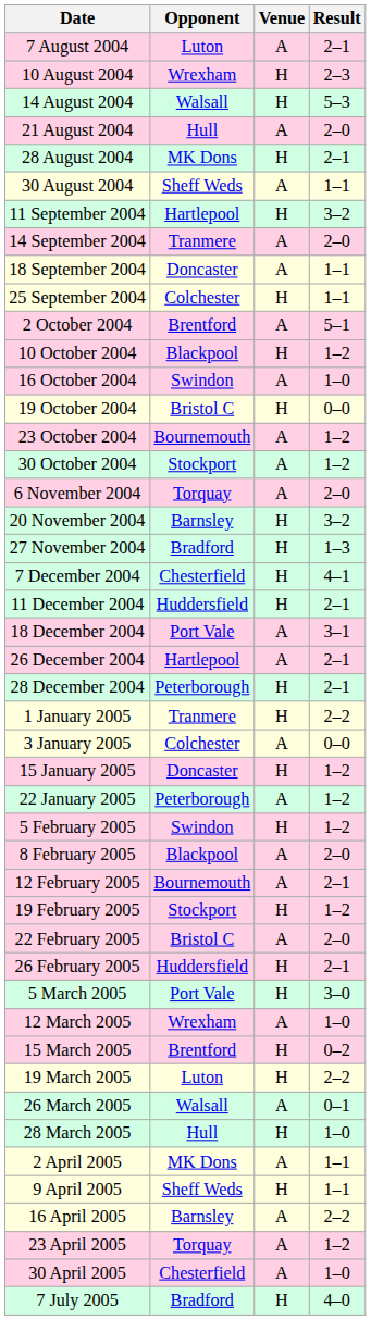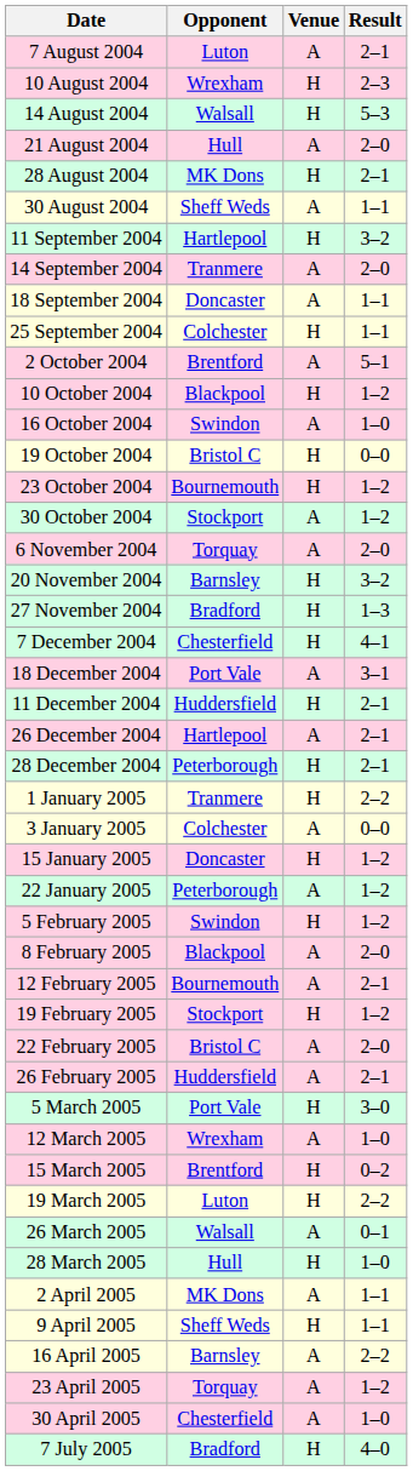23 October 2004 | Venue: A -> H
rows swapped: 11 December 2004 <-> 18 December 2004
26 February 2005 | Venue: H -> A
